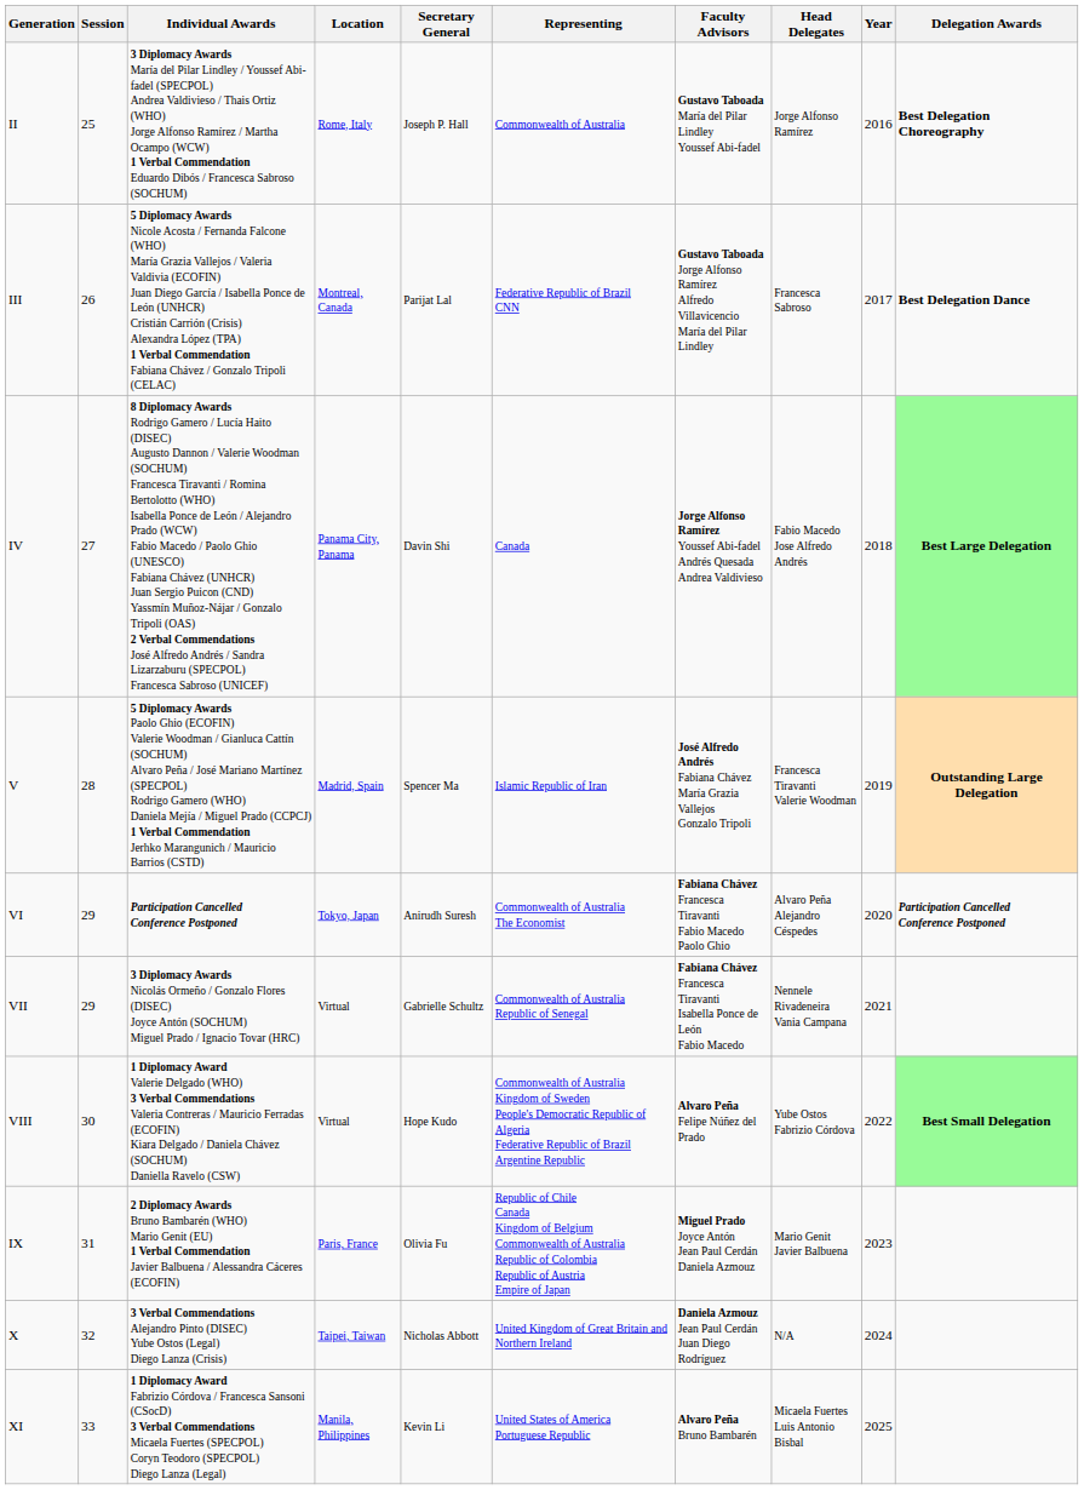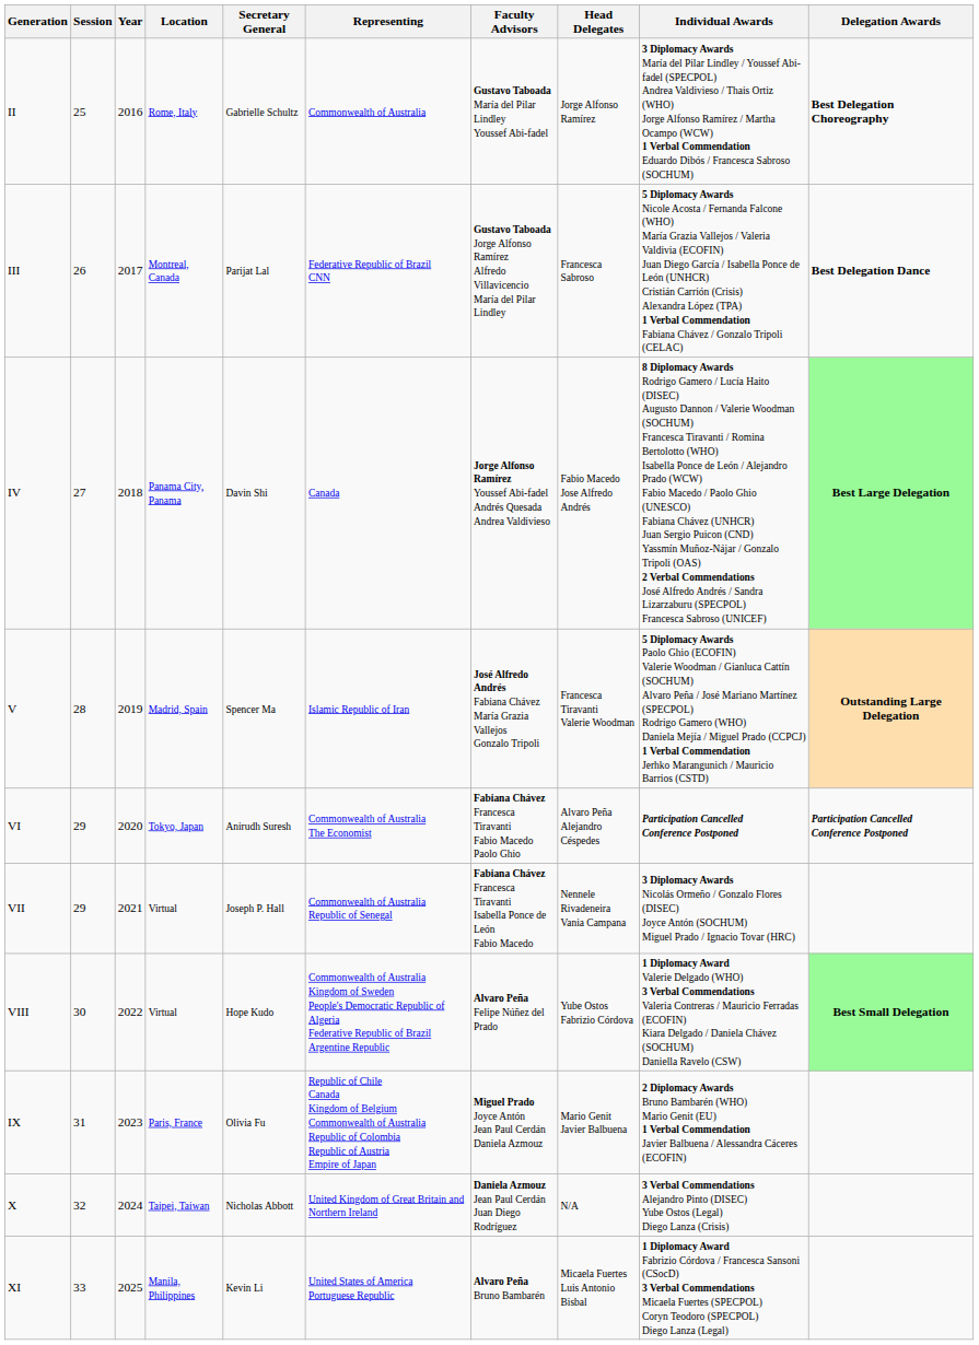columns swapped: Year <-> Individual Awards
II | Secretary General: Joseph P. Hall -> Gabrielle Schultz
VII | Secretary General: Gabrielle Schultz -> Joseph P. Hall
